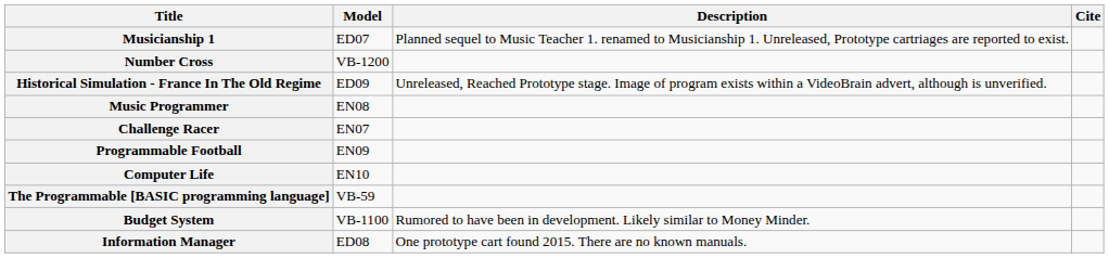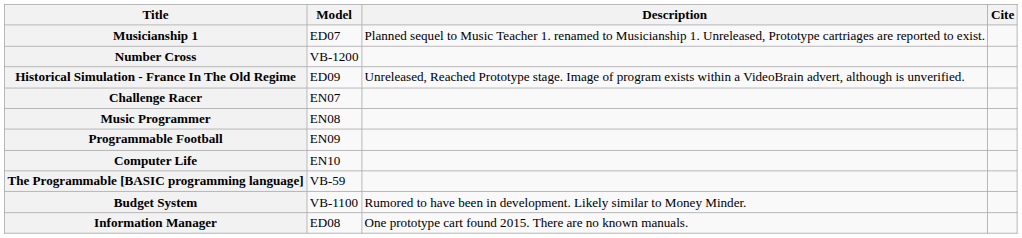rows swapped: Challenge Racer <-> Music Programmer
